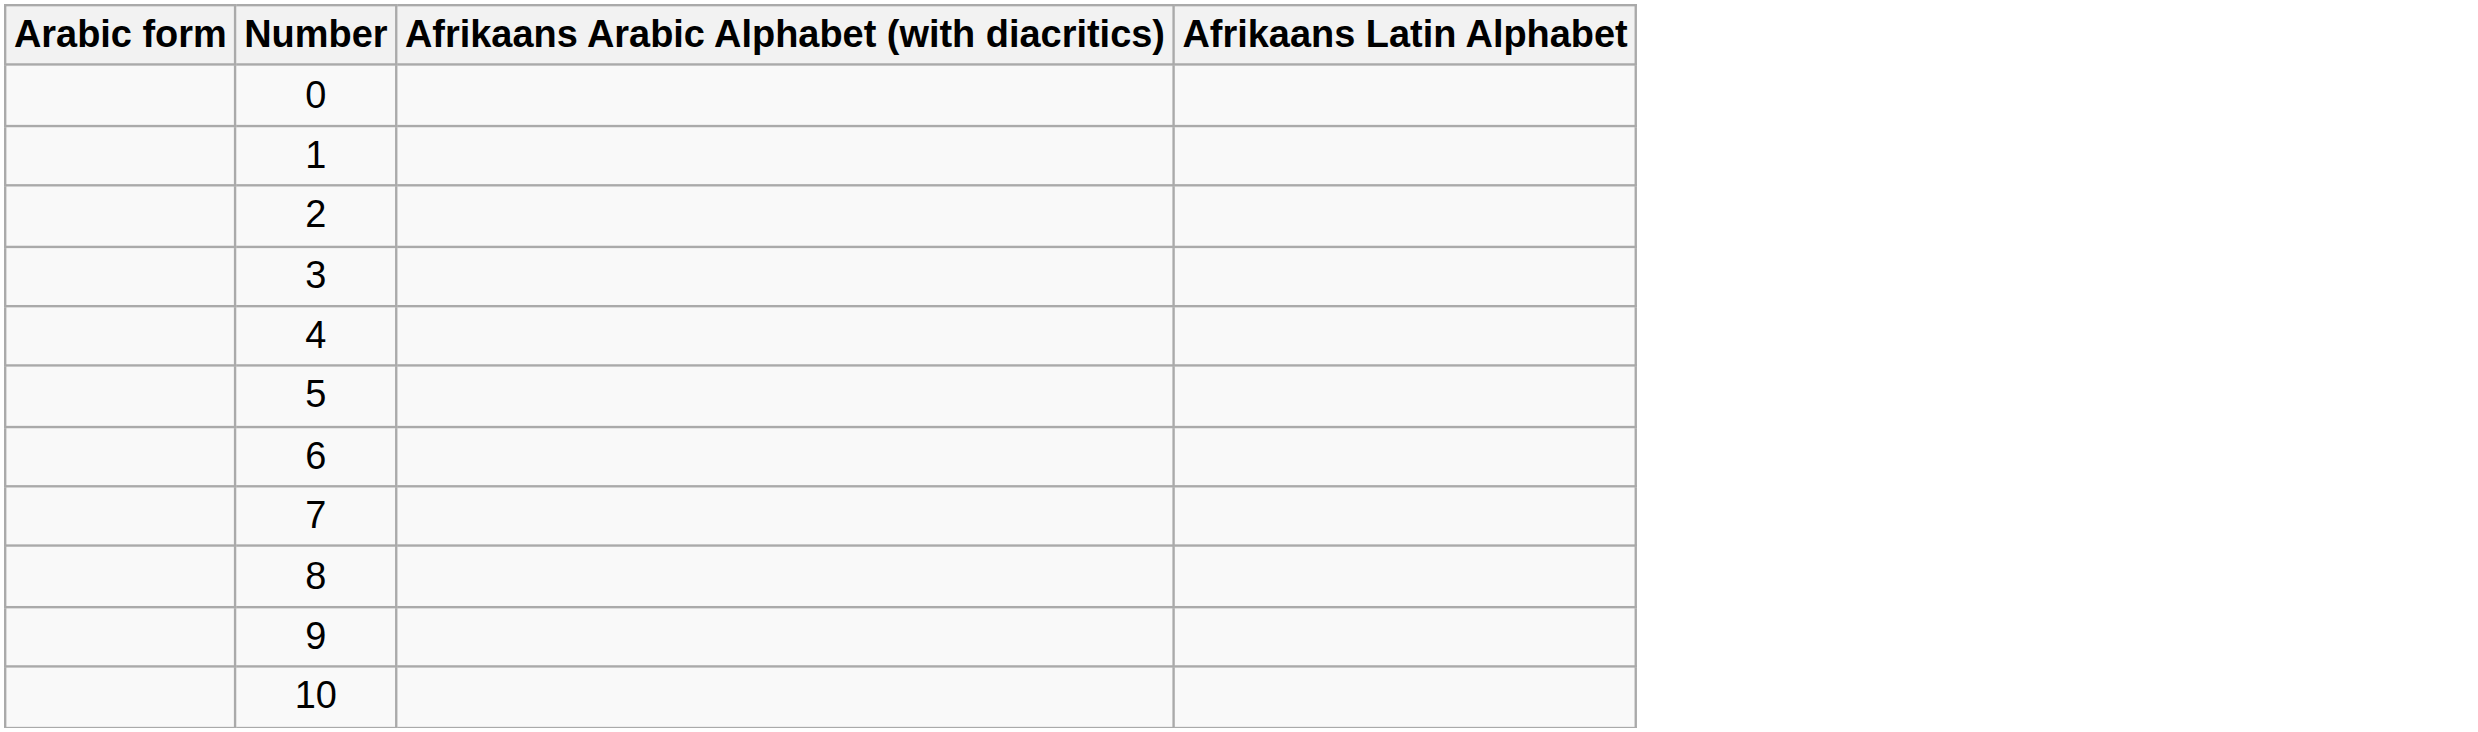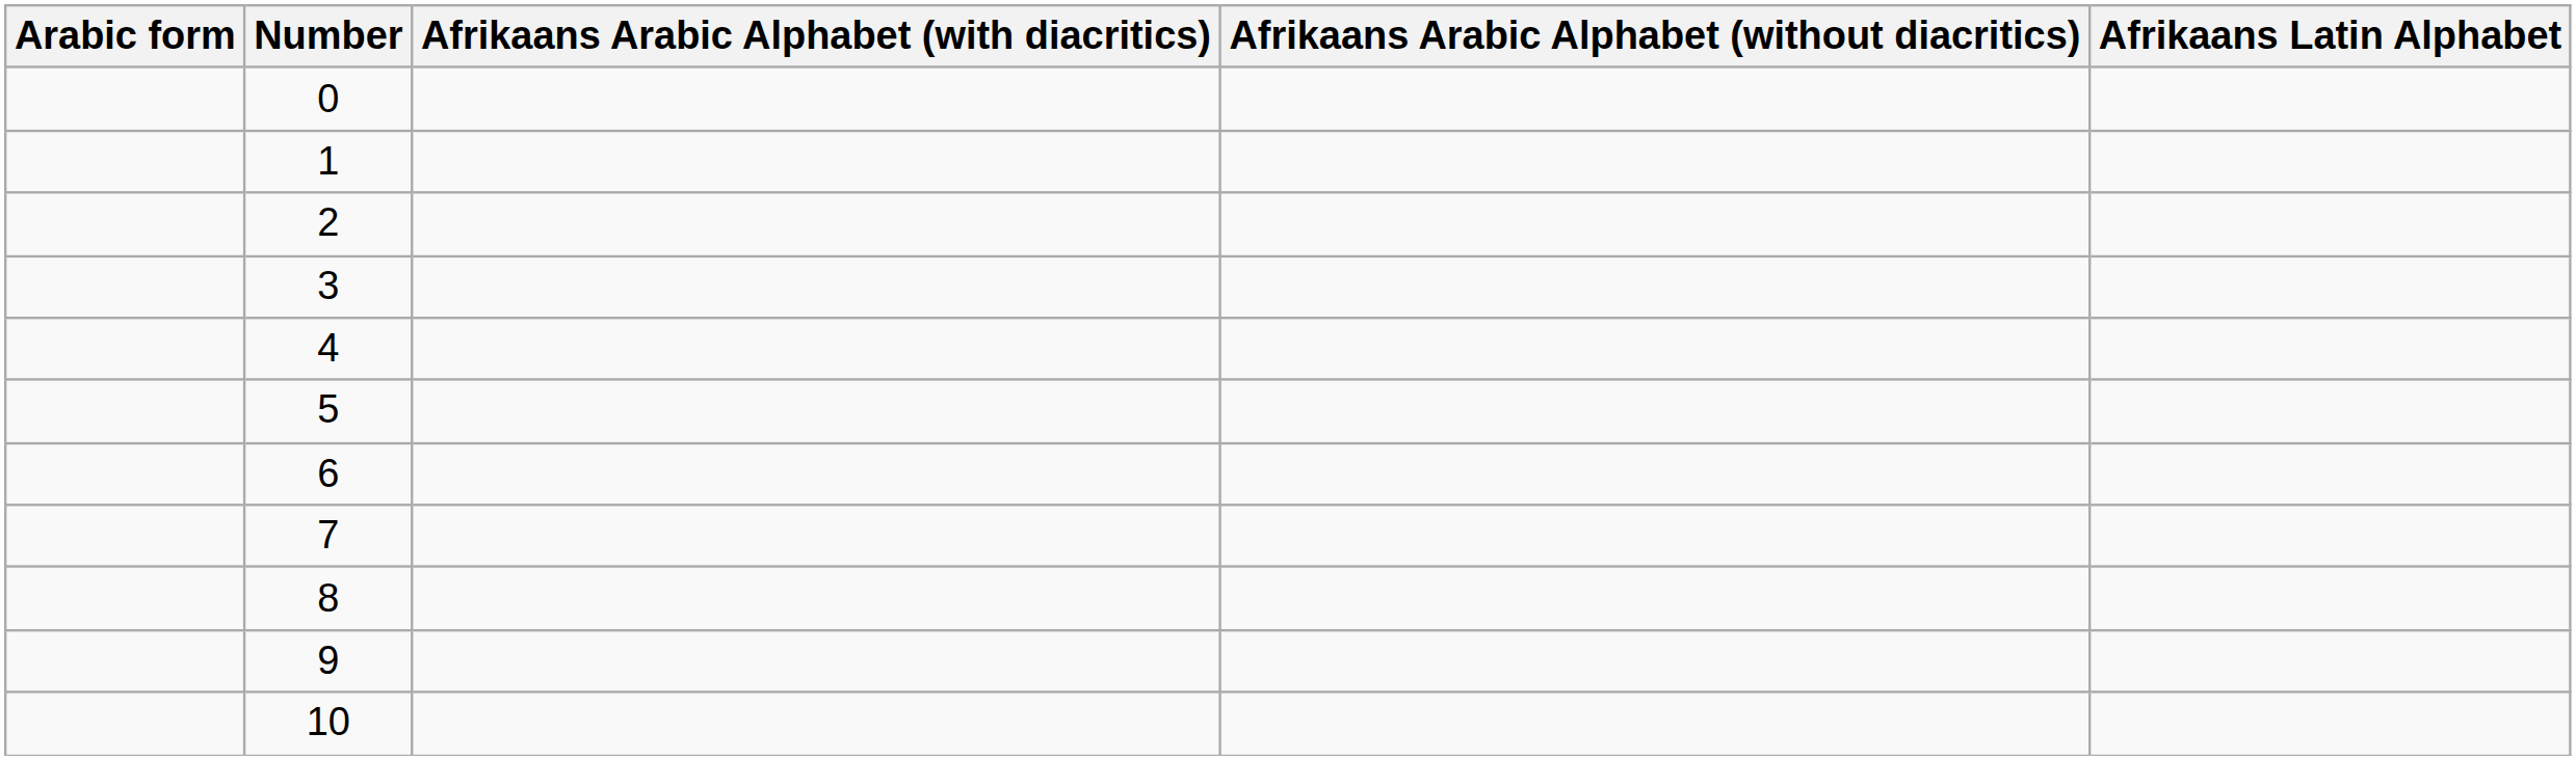+ column: Afrikaans Arabic Alphabet (without diacritics)
